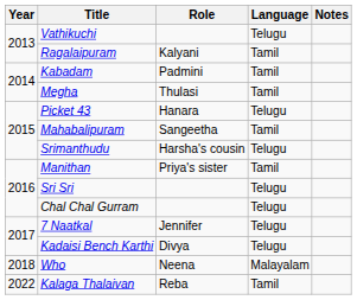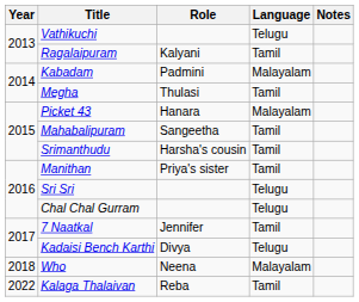Kabadam | Language: Tamil -> Malayalam
Picket 43 | Language: Telugu -> Malayalam
Srimanthudu | Language: Telugu -> Tamil
7 Naatkal | Language: Telugu -> Tamil
